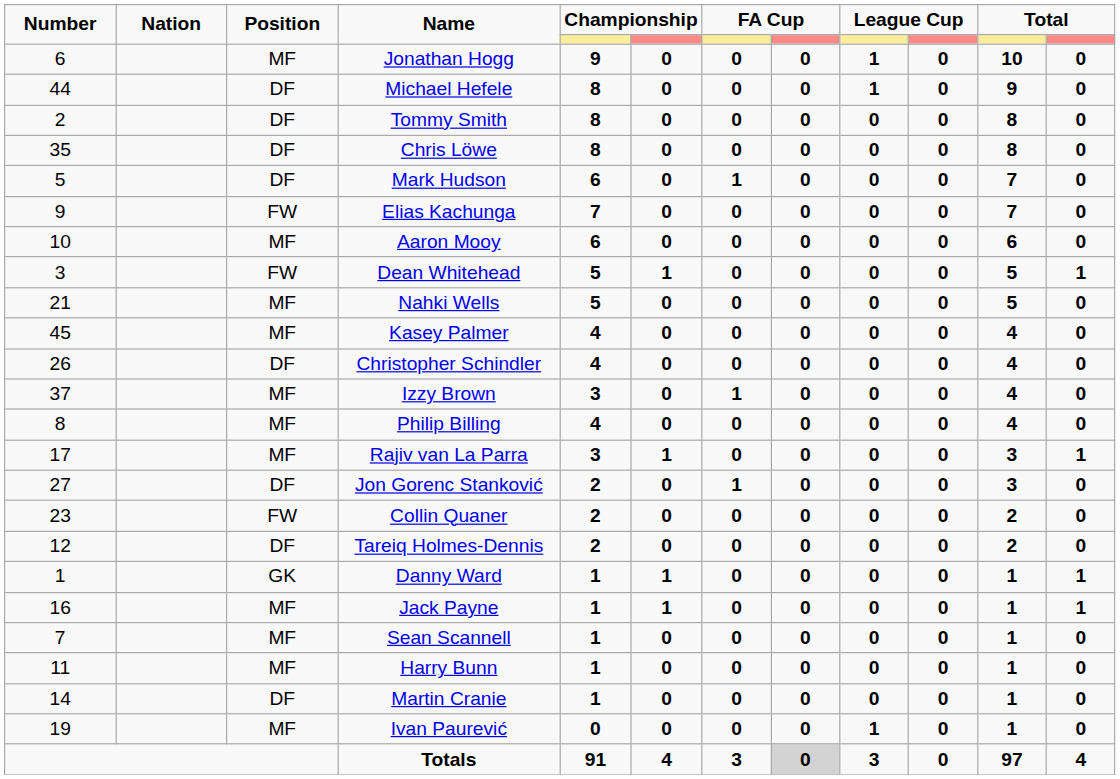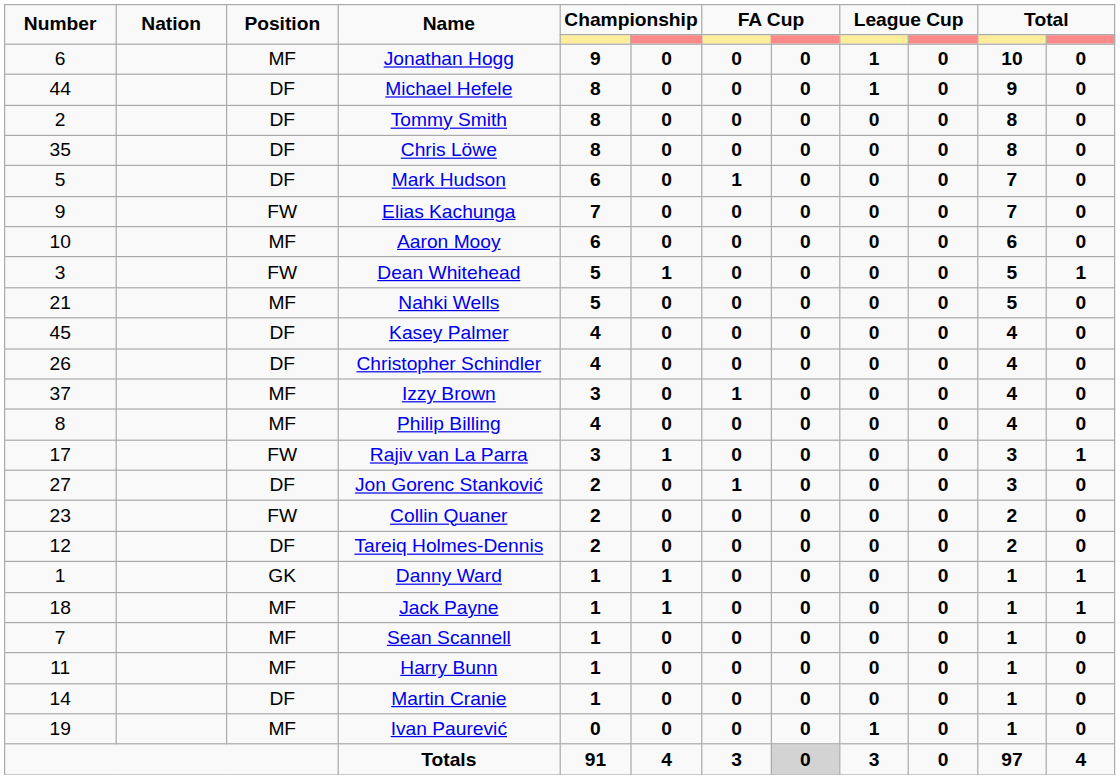Kasey Palmer | Position: MF -> DF
Rajiv van La Parra | Position: MF -> FW
Jack Payne | Number: 16 -> 18
